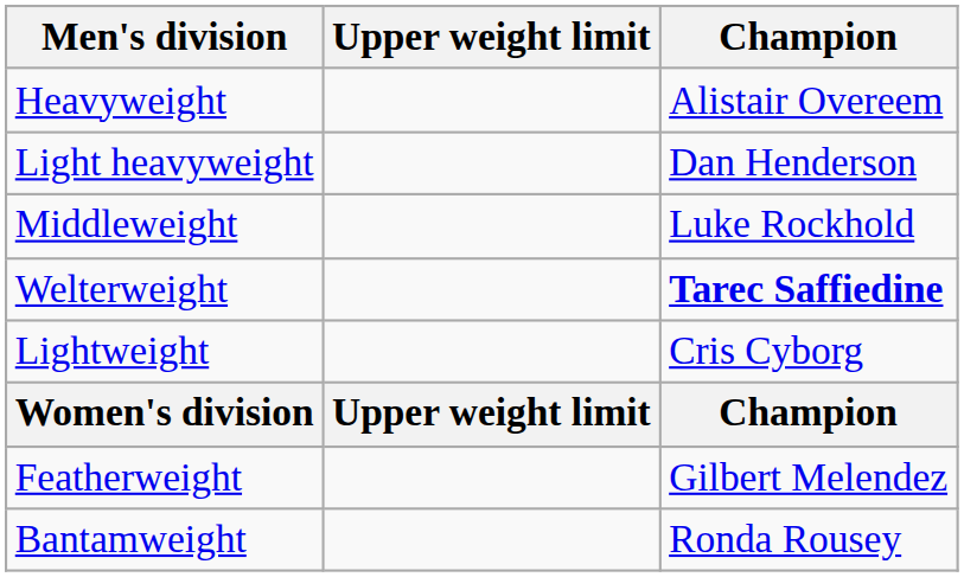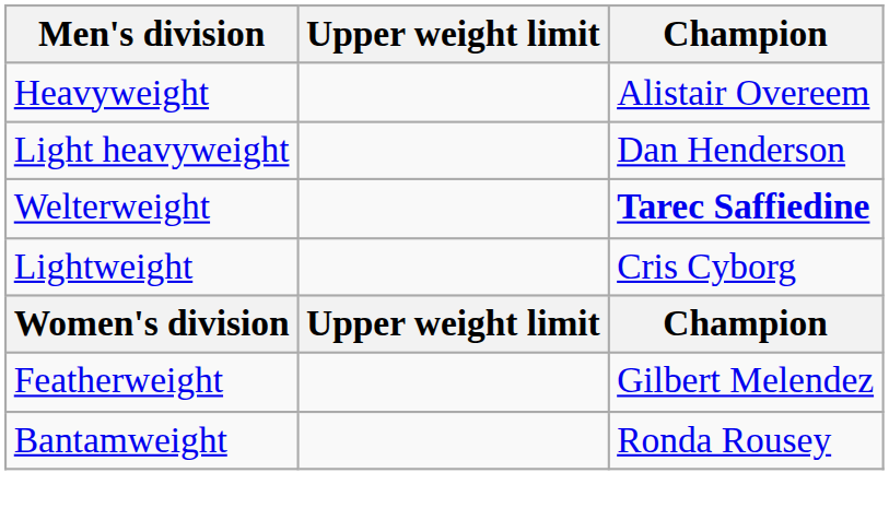- row: Middleweight | Luke Rockhold
